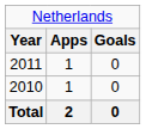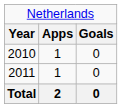rows swapped: 2010 <-> 2011
